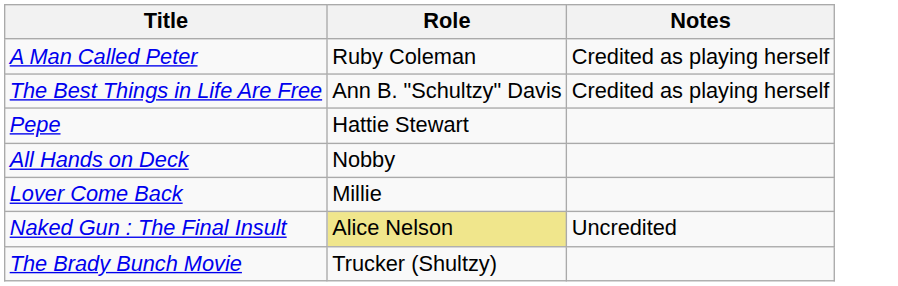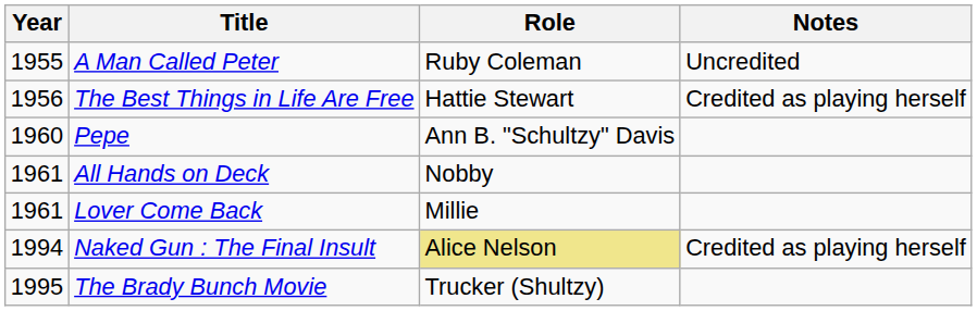+ column: Year | 1955 | 1956 | 1960 | 1961 | 1961 | 1994 | 1995
A Man Called Peter | Notes: Credited as playing herself -> Uncredited
The Best Things in Life Are Free | Role: Ann B. "Schultzy" Davis -> Hattie Stewart
Pepe | Role: Hattie Stewart -> Ann B. "Schultzy" Davis
Naked Gun : The Final Insult | Notes: Uncredited -> Credited as playing herself
